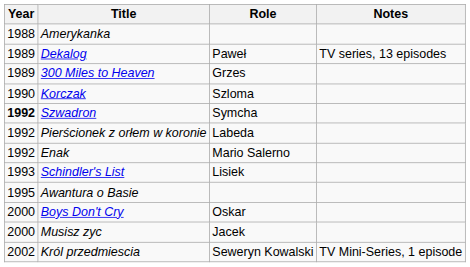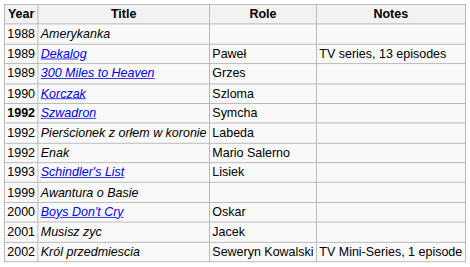Awantura o Basie | Year: 1995 -> 1999
Musisz zyc | Year: 2000 -> 2001
